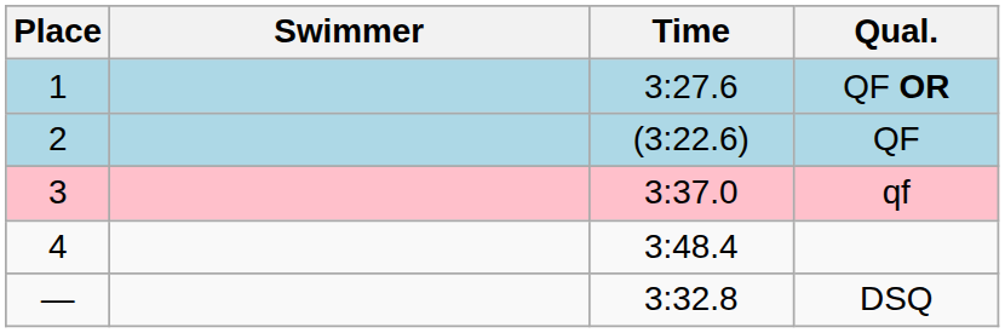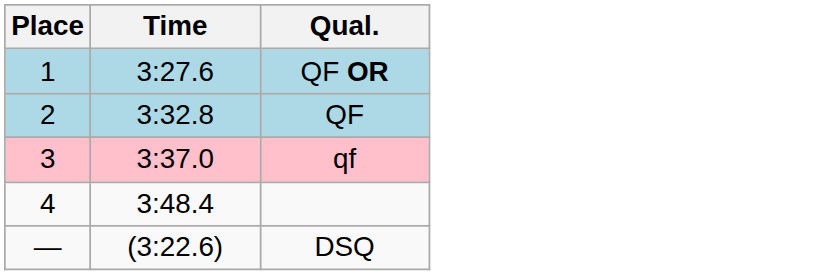- column: Swimmer
QF | Time: (3:22.6) -> 3:32.8
DSQ | Time: 3:32.8 -> (3:22.6)
